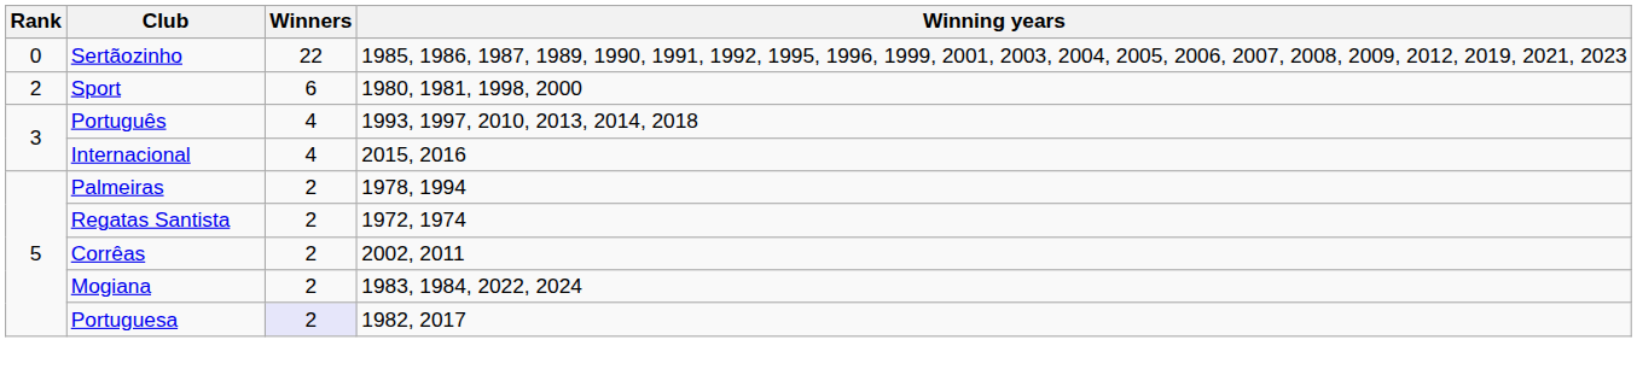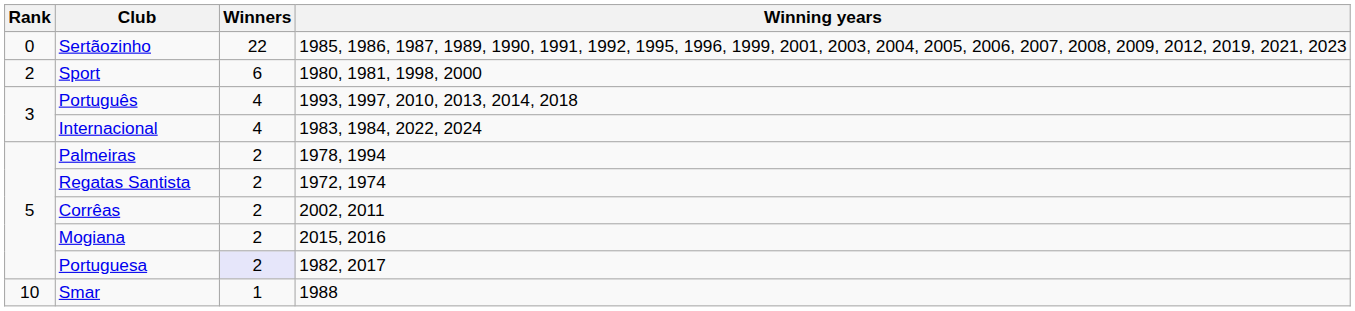Internacional | Winning years: 2015, 2016 -> 1983, 1984, 2022, 2024
Mogiana | Winning years: 1983, 1984, 2022, 2024 -> 2015, 2016
+ row: 10 | Smar | 1 | 1988
